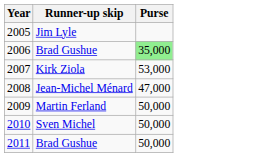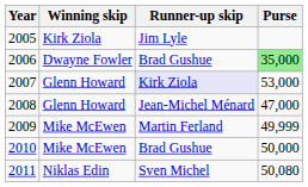+ column: Winning skip | Kirk Ziola | Dwayne Fowler | Glenn Howard | Glenn Howard | Mike McEwen | Mike McEwen | Niklas Edin
2007 | Runner-up skip: no background -> lavender background
2009 | Purse: 50,000 -> 49,999
2010 | Runner-up skip: Sven Michel -> Brad Gushue
2011 | Runner-up skip: Brad Gushue -> Sven Michel
2011 | Purse: 50,000 -> 50,080
